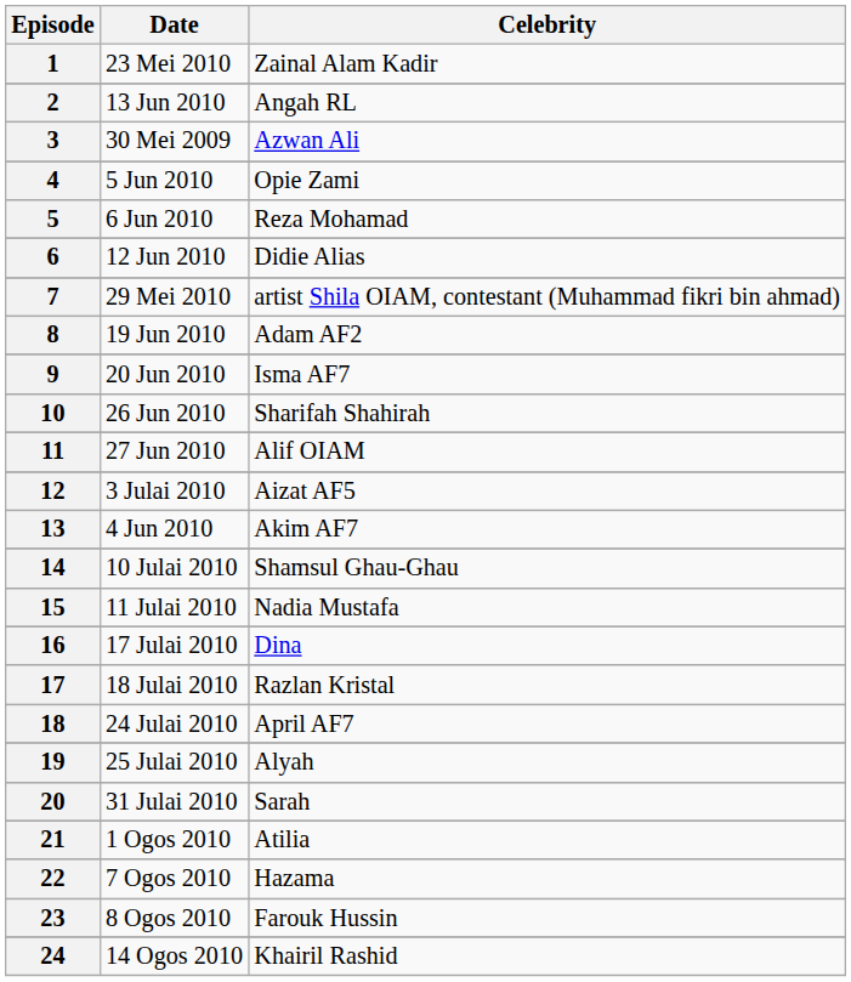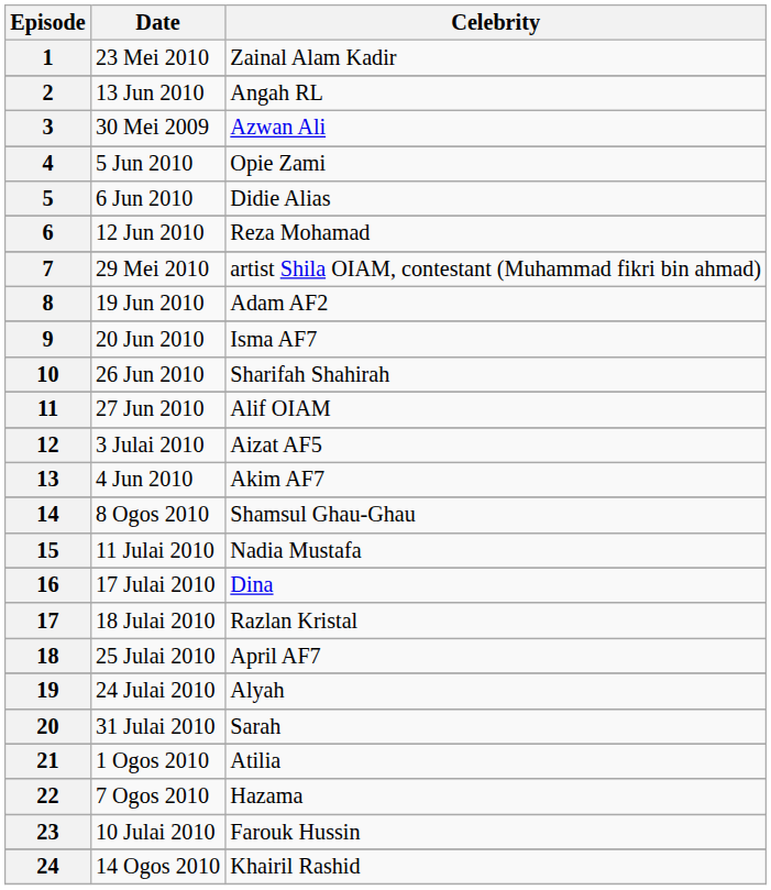5 | Celebrity: Reza Mohamad -> Didie Alias
6 | Celebrity: Didie Alias -> Reza Mohamad
14 | Date: 10 Julai 2010 -> 8 Ogos 2010
18 | Date: 24 Julai 2010 -> 25 Julai 2010
19 | Date: 25 Julai 2010 -> 24 Julai 2010
23 | Date: 8 Ogos 2010 -> 10 Julai 2010
